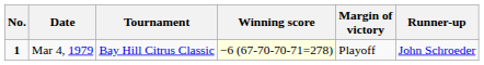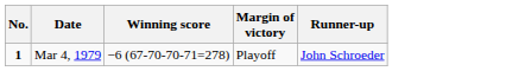- column: Tournament | Bay Hill Citrus Classic
Mar 4, 1979 | Winning score: lightyellow background -> no background
